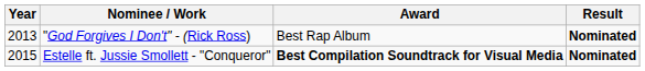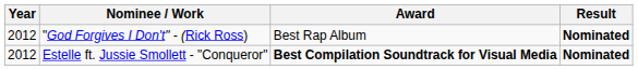"God Forgives I Don't" - (Rick Ross) | Year: 2013 -> 2012
Estelle ft. Jussie Smollett - "Conqueror" | Year: 2015 -> 2012
